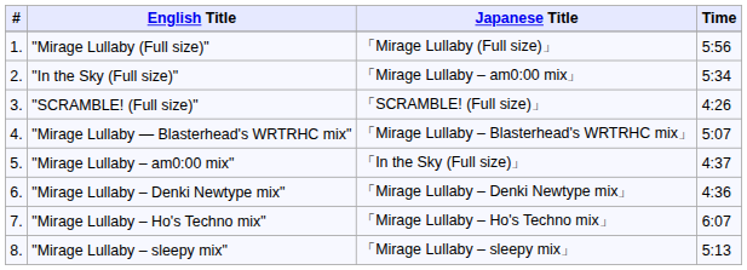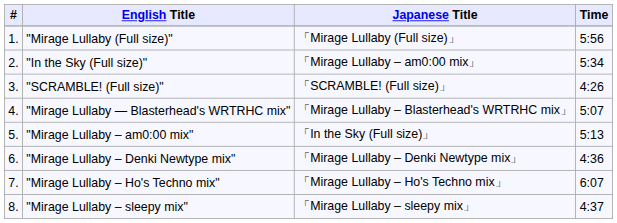"Mirage Lullaby – am0:00 mix" | Time: 4:37 -> 5:13
"Mirage Lullaby – sleepy mix" | Time: 5:13 -> 4:37
